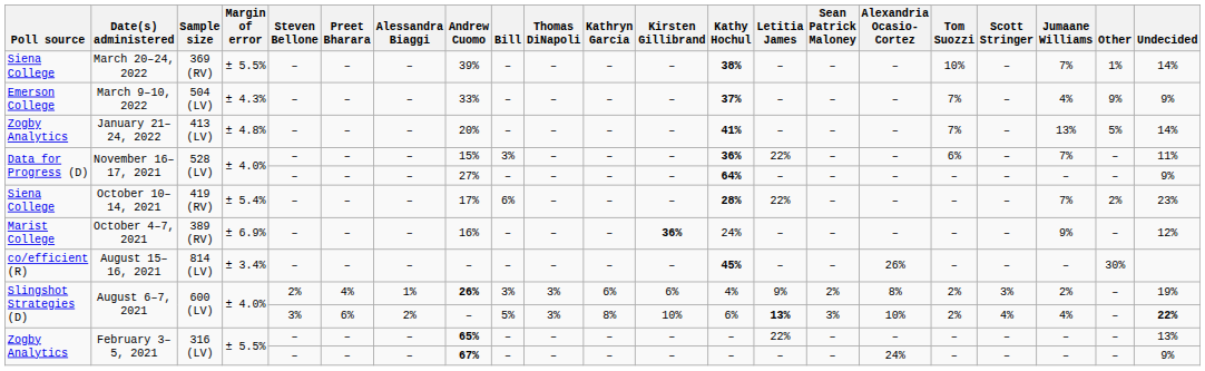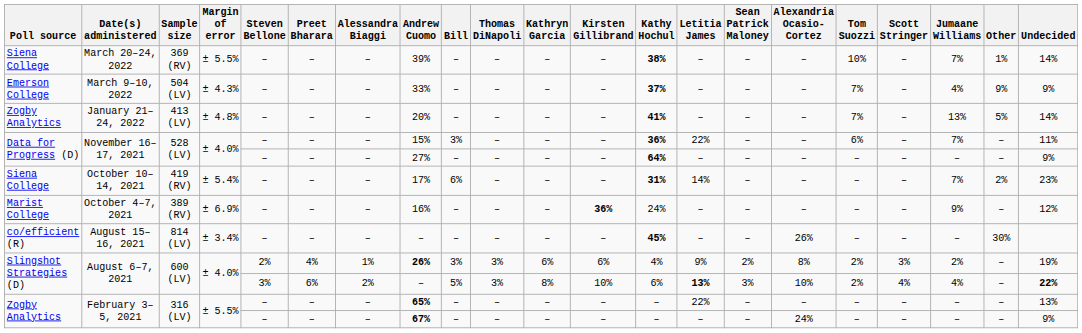October 10–14, 2021 | Kathy Hochul: 28% -> 31%
October 10–14, 2021 | Letitia James: 22% -> 14%
